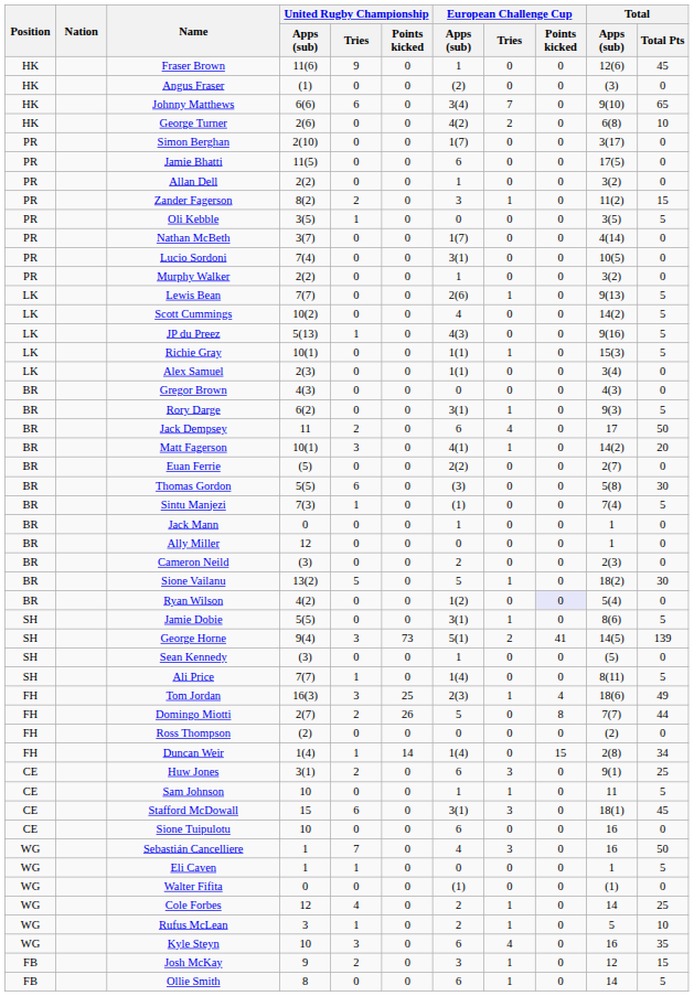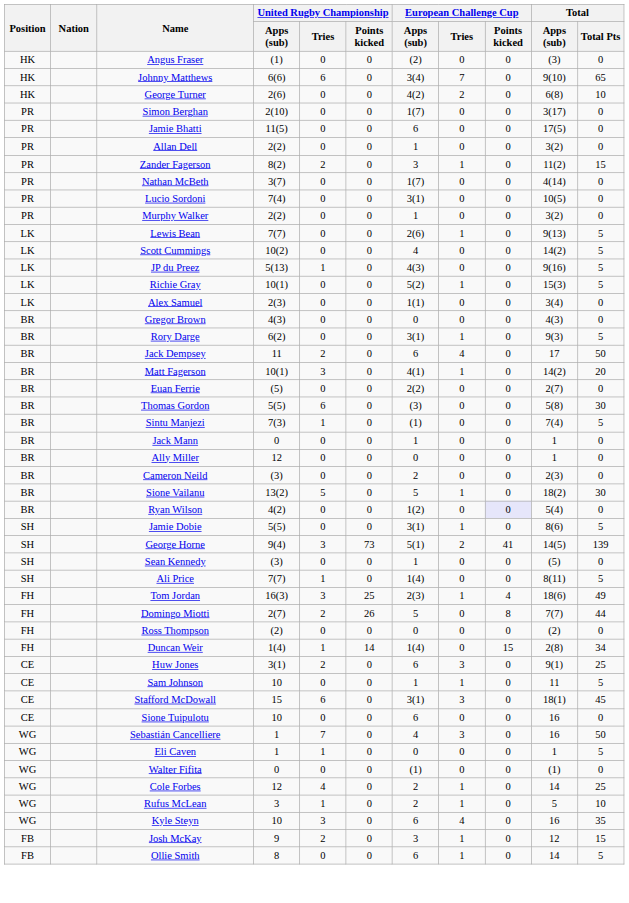- row: HK | Fraser Brown | 11(6) | 9 | 0 | 1 | 0 | 0 | 12(6) | 45
- row: PR | Oli Kebble | 3(5) | 1 | 0 | 0 | 0 | 0 | 3(5) | 5
Richie Gray | European Challenge Cup / Apps (sub): 1(1) -> 5(2)
